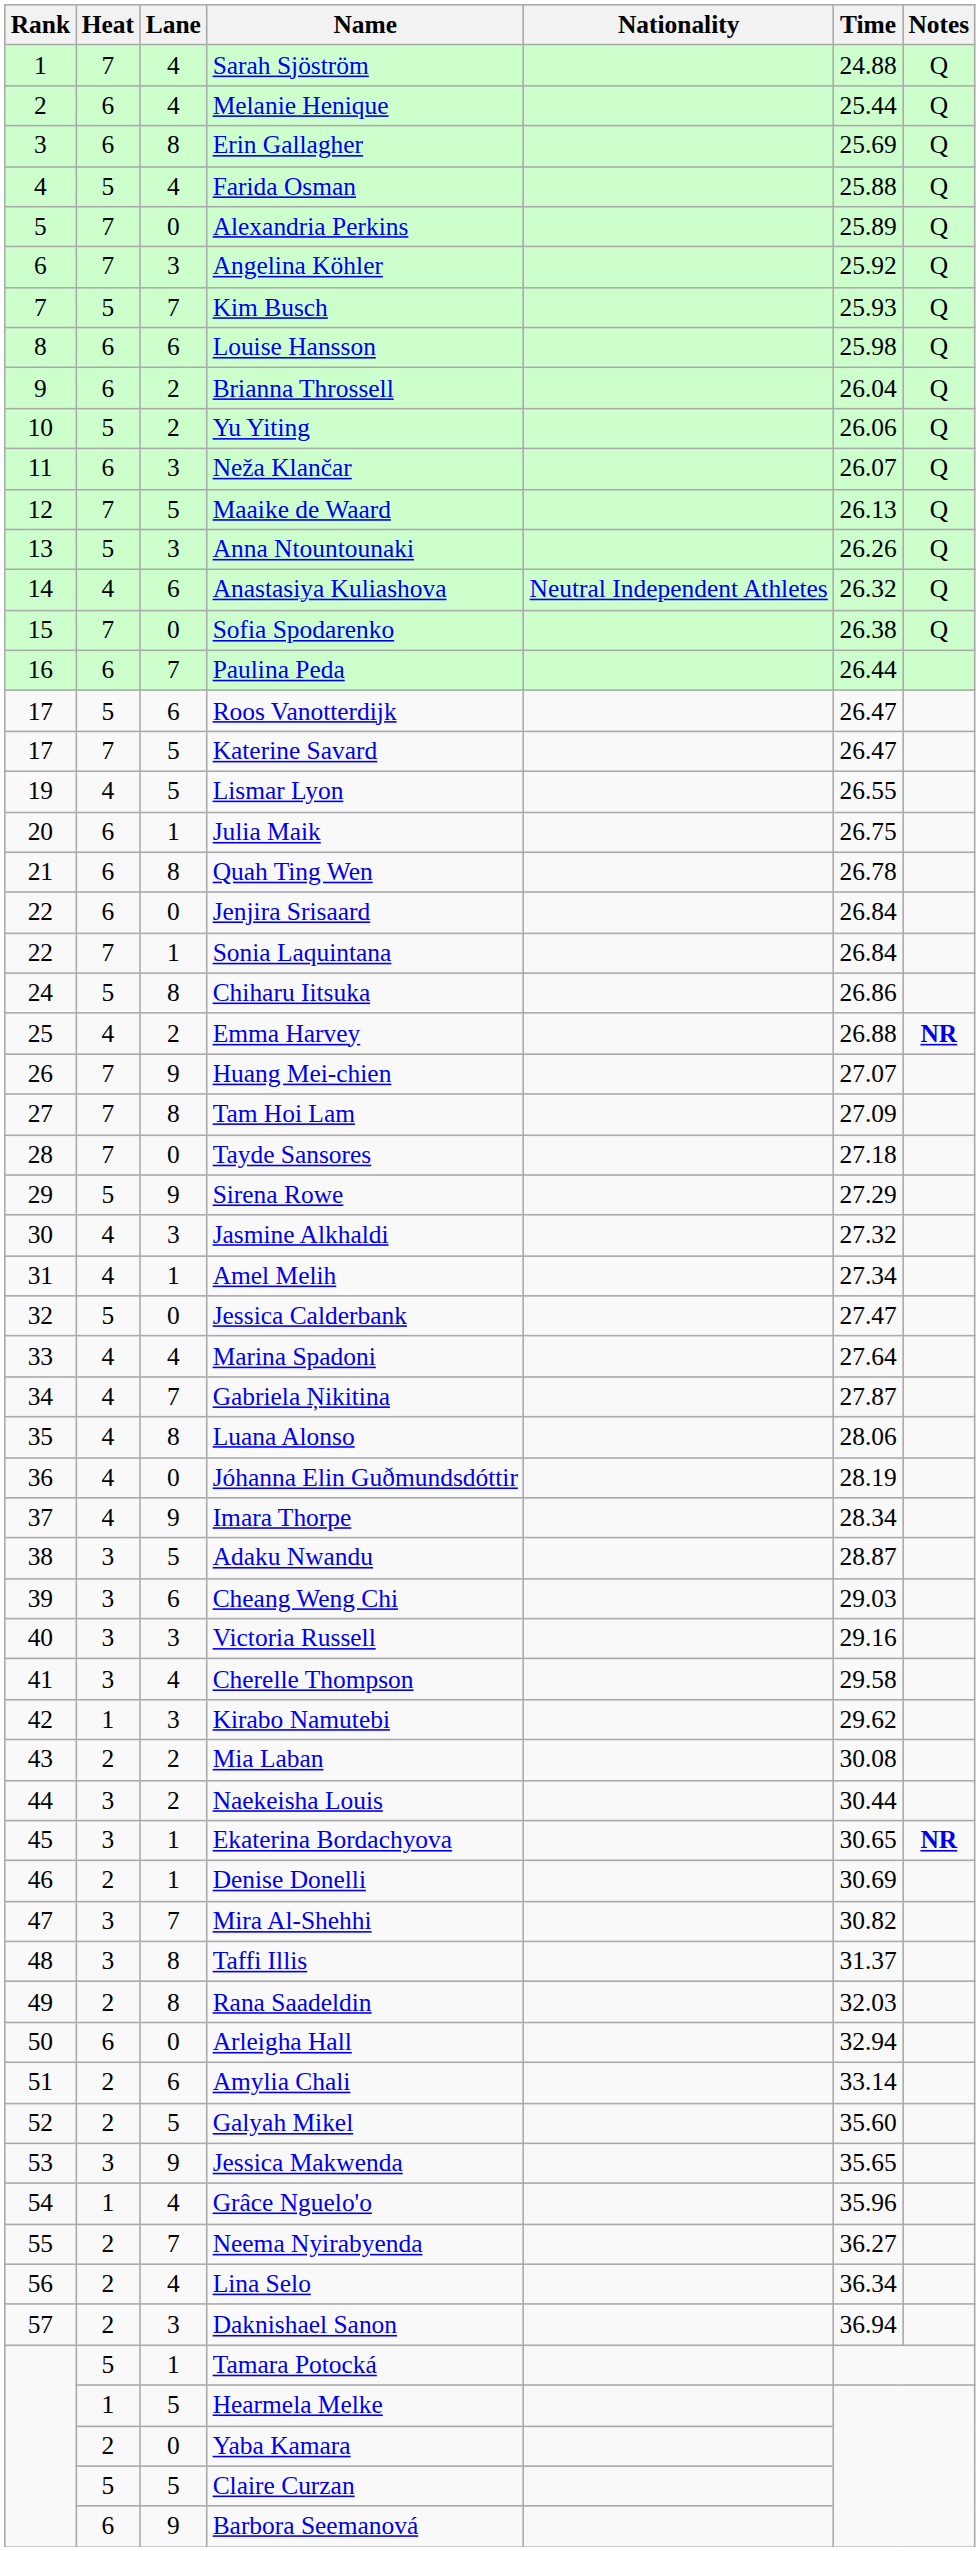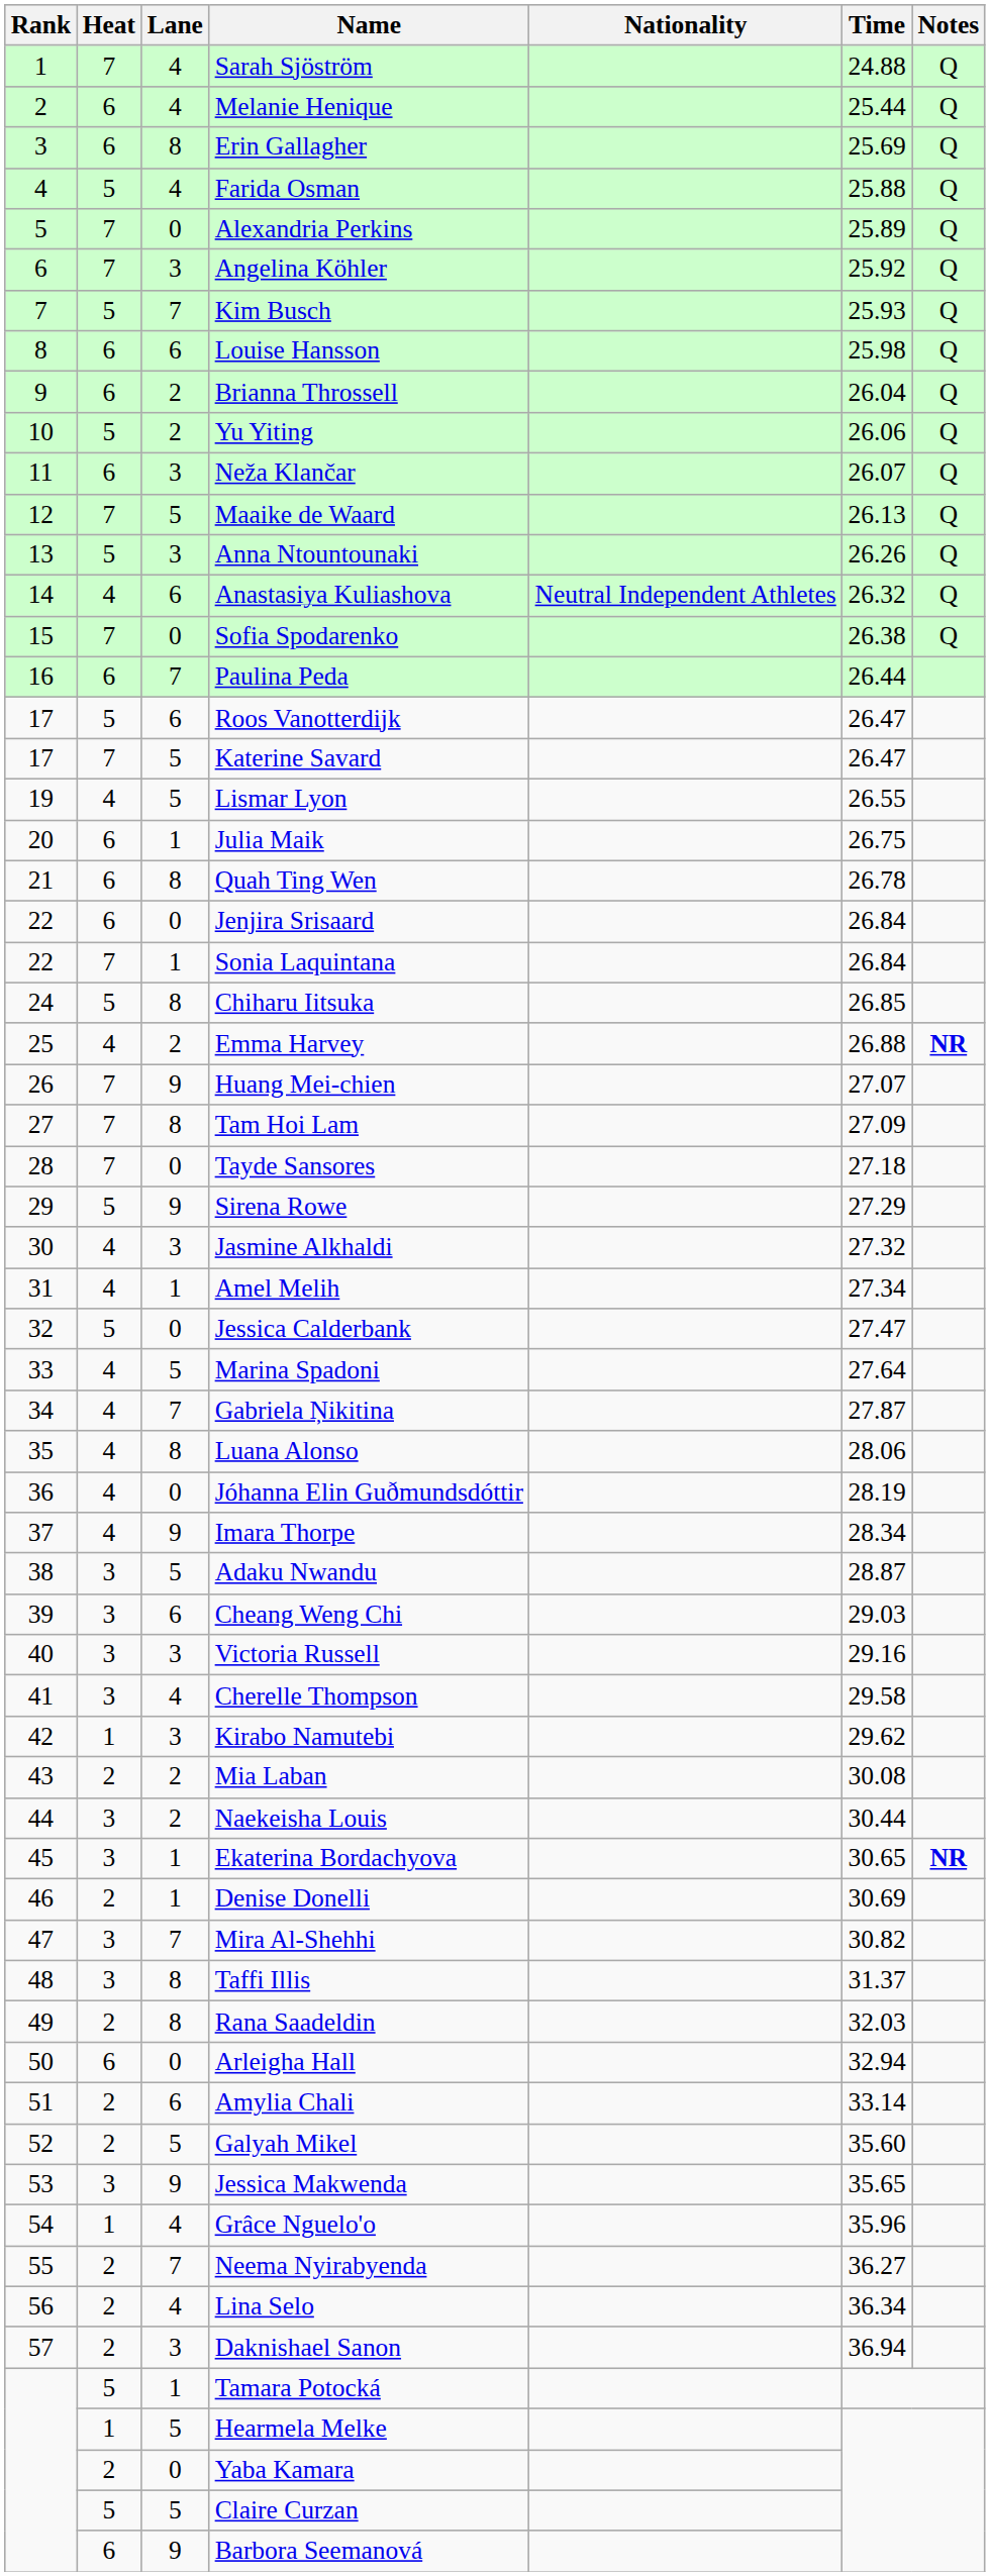Chiharu Iitsuka | Time: 26.86 -> 26.85
Marina Spadoni | Lane: 4 -> 5
